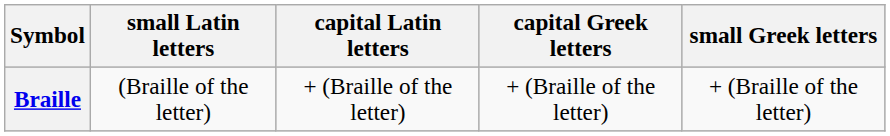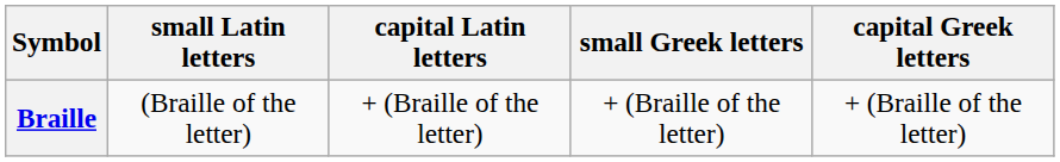columns swapped: small Greek letters <-> capital Greek letters
